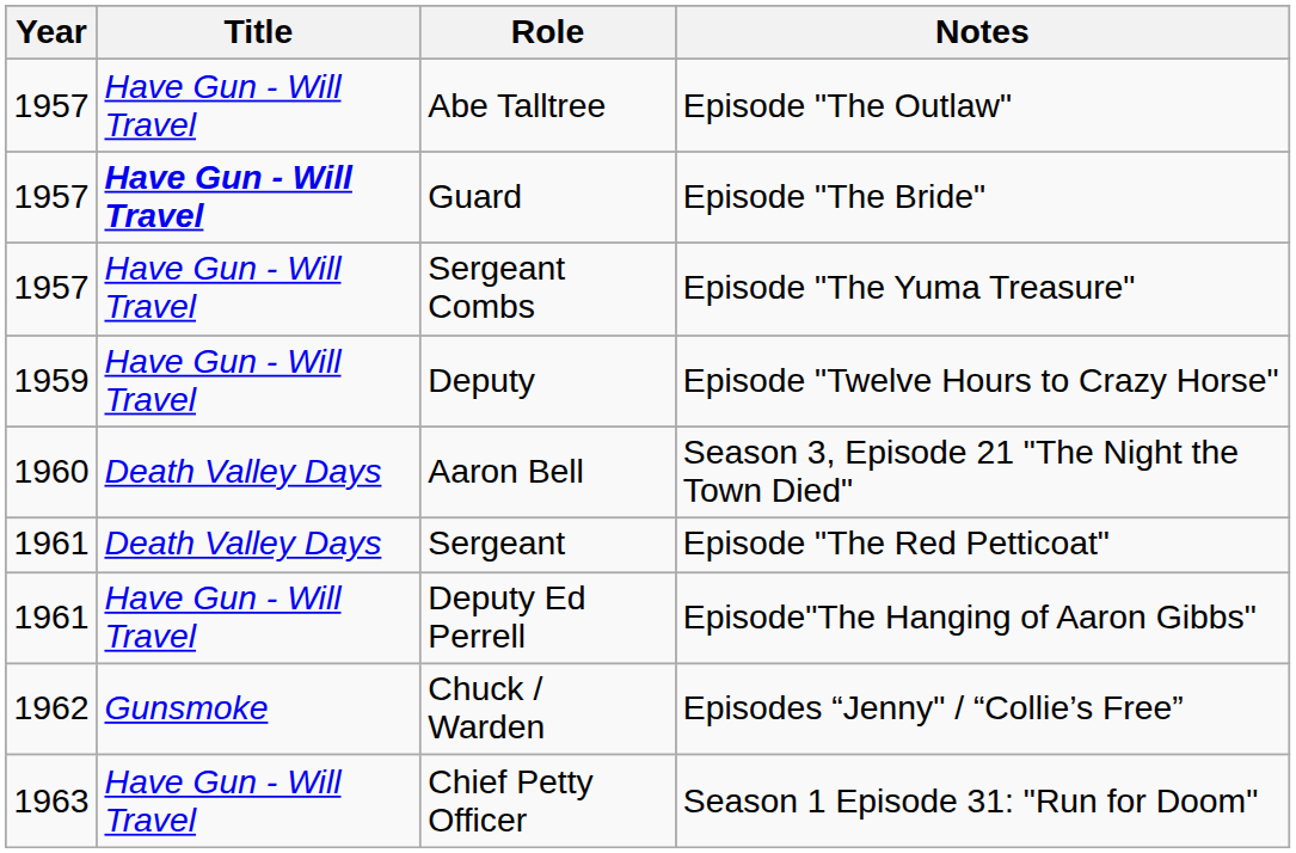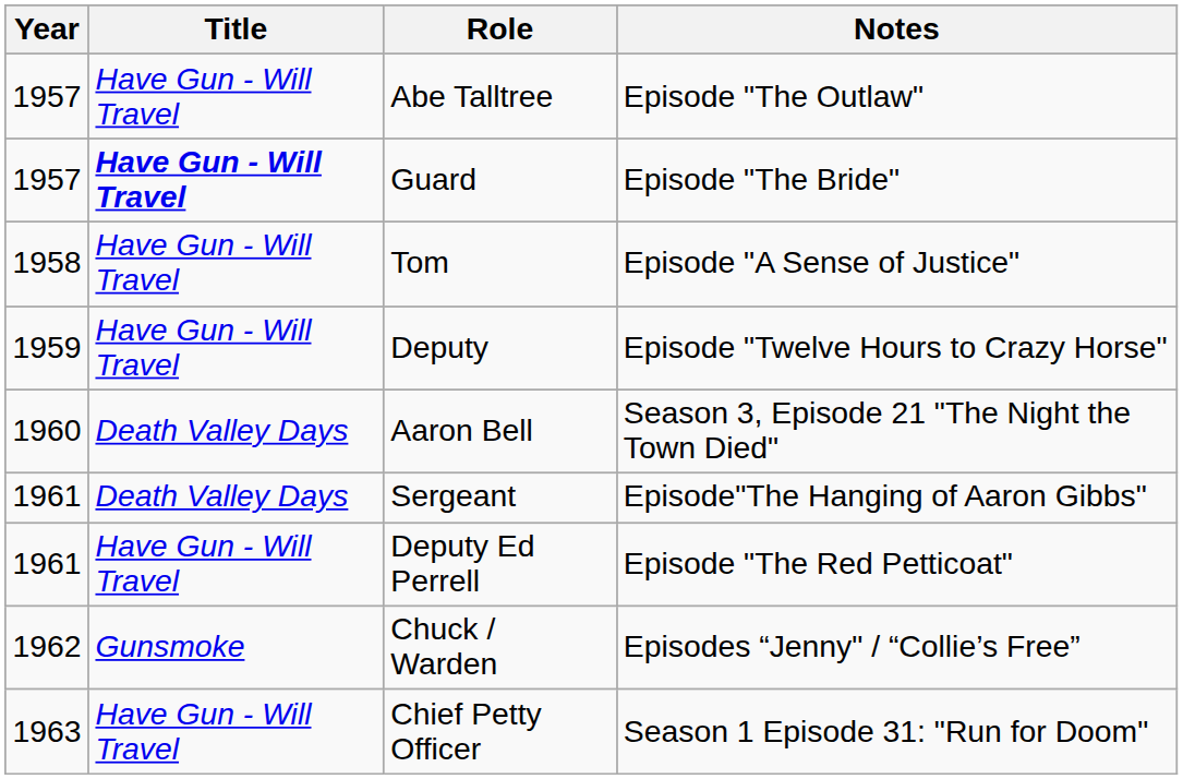- row: 1957 | Have Gun - Will Travel | Sergeant Combs | Episode "The Yuma Treasure"
+ row: 1958 | Have Gun - Will Travel | Tom | Episode "A Sense of Justice"
Sergeant | Notes: Episode "The Red Petticoat" -> Episode"The Hanging of Aaron Gibbs"
Deputy Ed Perrell | Notes: Episode"The Hanging of Aaron Gibbs" -> Episode "The Red Petticoat"
